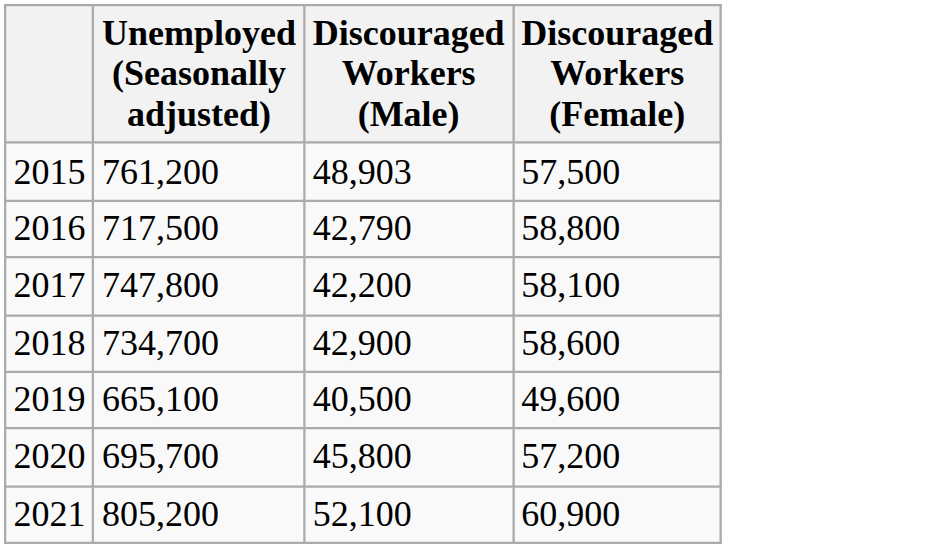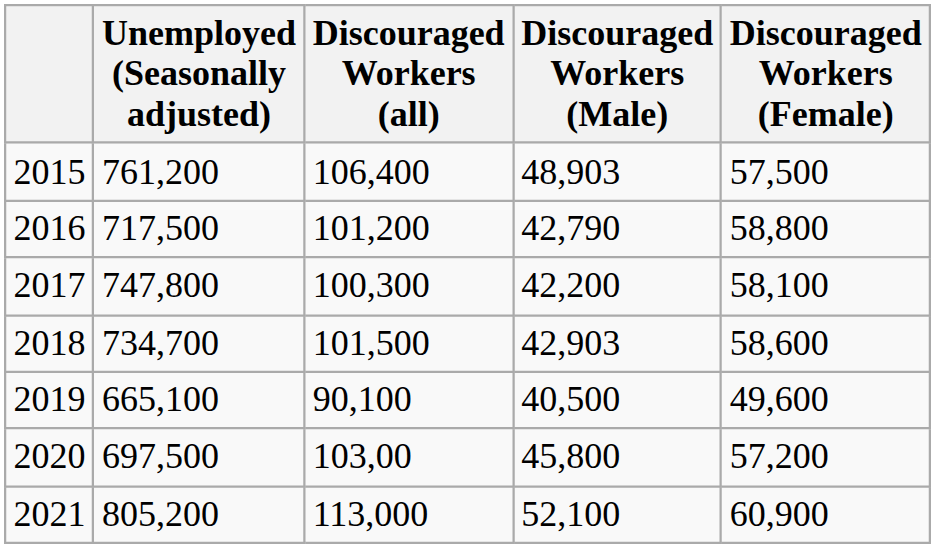+ column: Discouraged Workers (all) | 106,400 | 101,200 | 100,300 | 101,500 | 90,100 | 103,00 | 113,000
2018 | Discouraged Workers (Male): 42,900 -> 42,903
2020 | Unemployed (Seasonally adjusted): 695,700 -> 697,500
